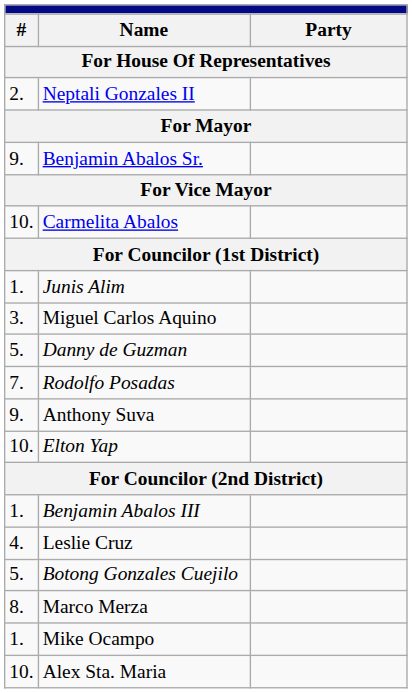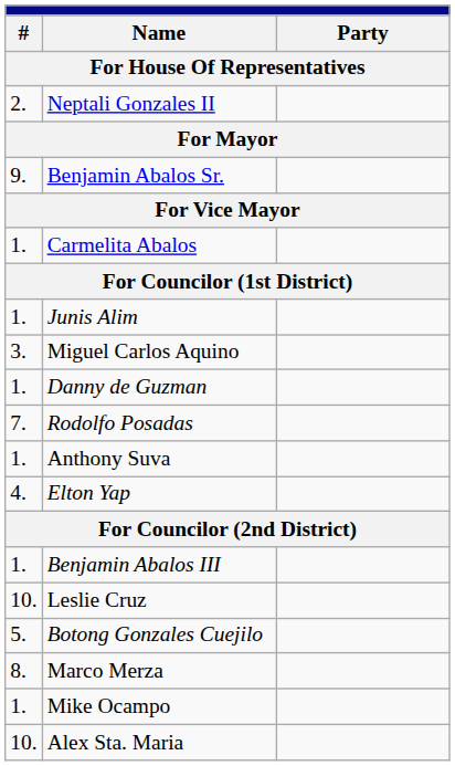Carmelita Abalos | column 1: 10. -> 1.
Danny de Guzman | column 1: 5. -> 1.
Anthony Suva | column 1: 9. -> 1.
Elton Yap | column 1: 10. -> 4.
Leslie Cruz | column 1: 4. -> 10.
